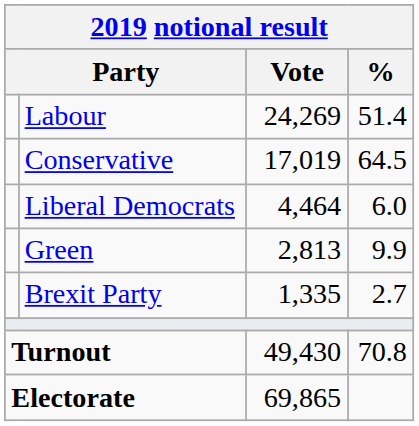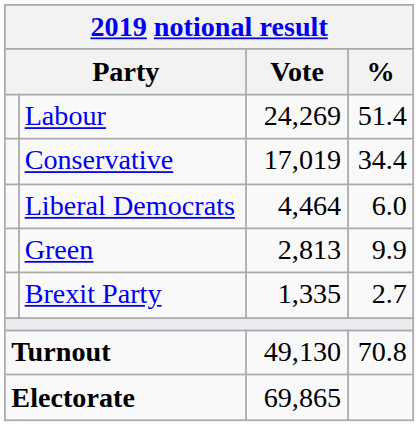Conservative | %: 64.5 -> 34.4
Turnout | Vote: 49,430 -> 49,130
